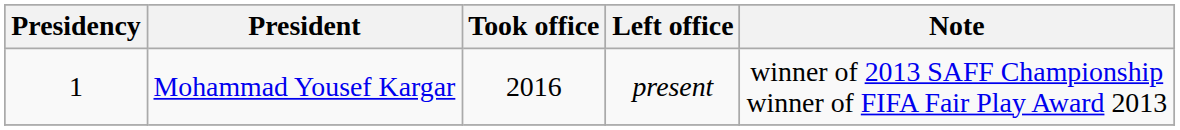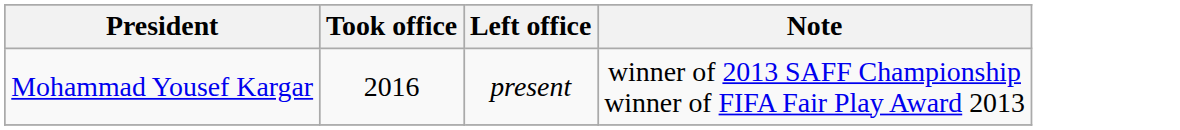- column: Presidency | 1
